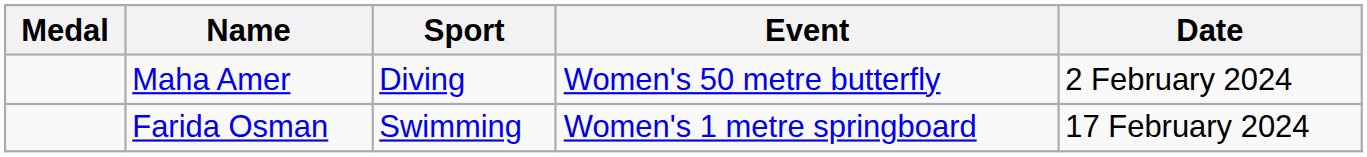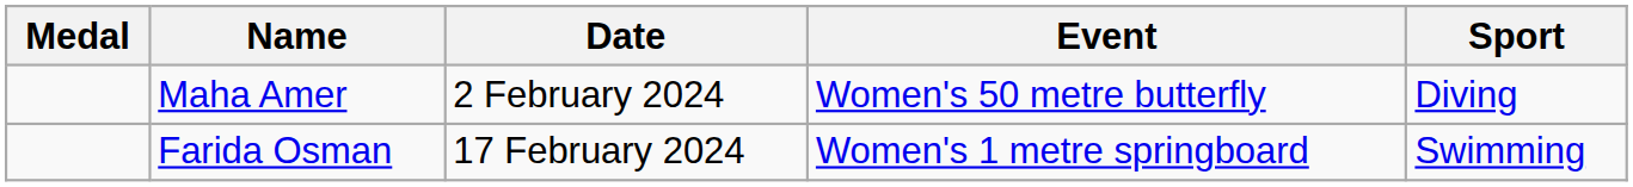columns swapped: Sport <-> Date
